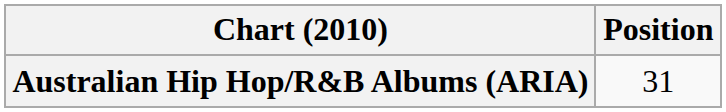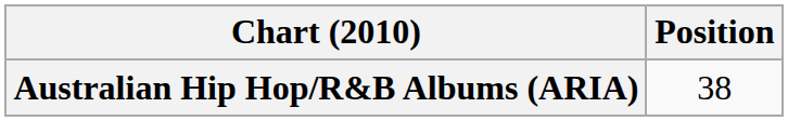Australian Hip Hop/R&B Albums (ARIA) | Position: 31 -> 38
